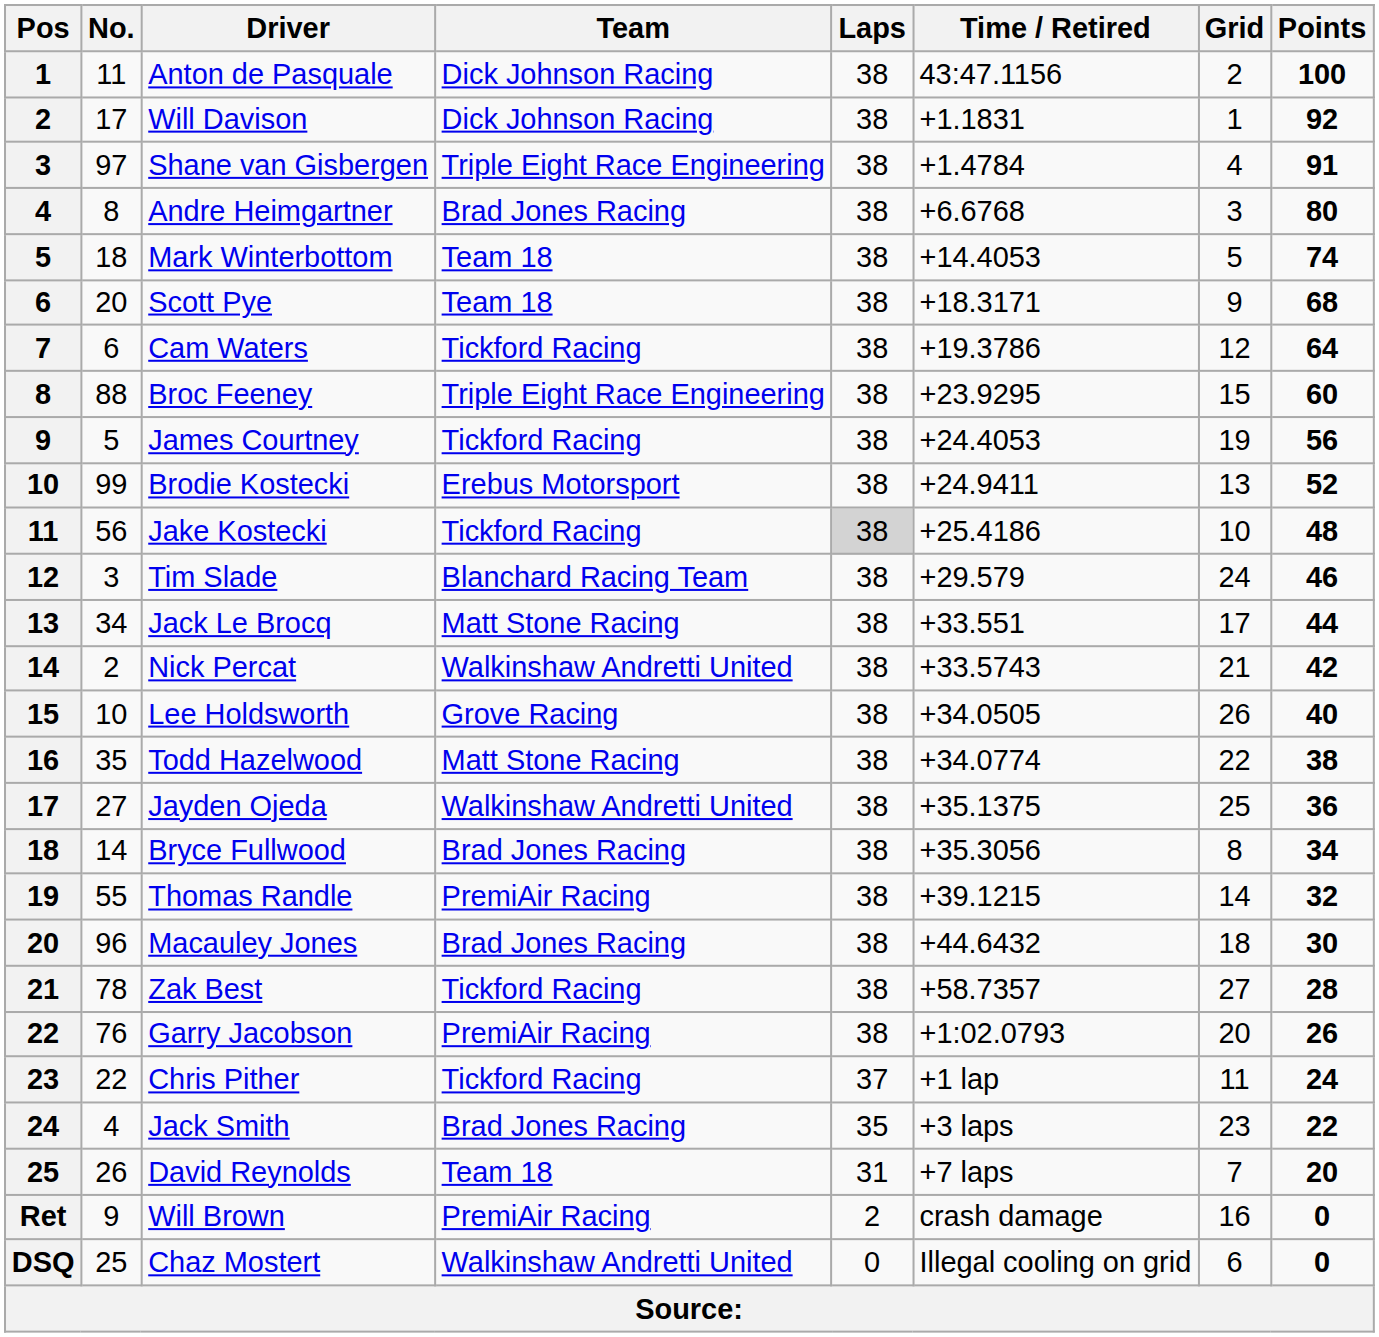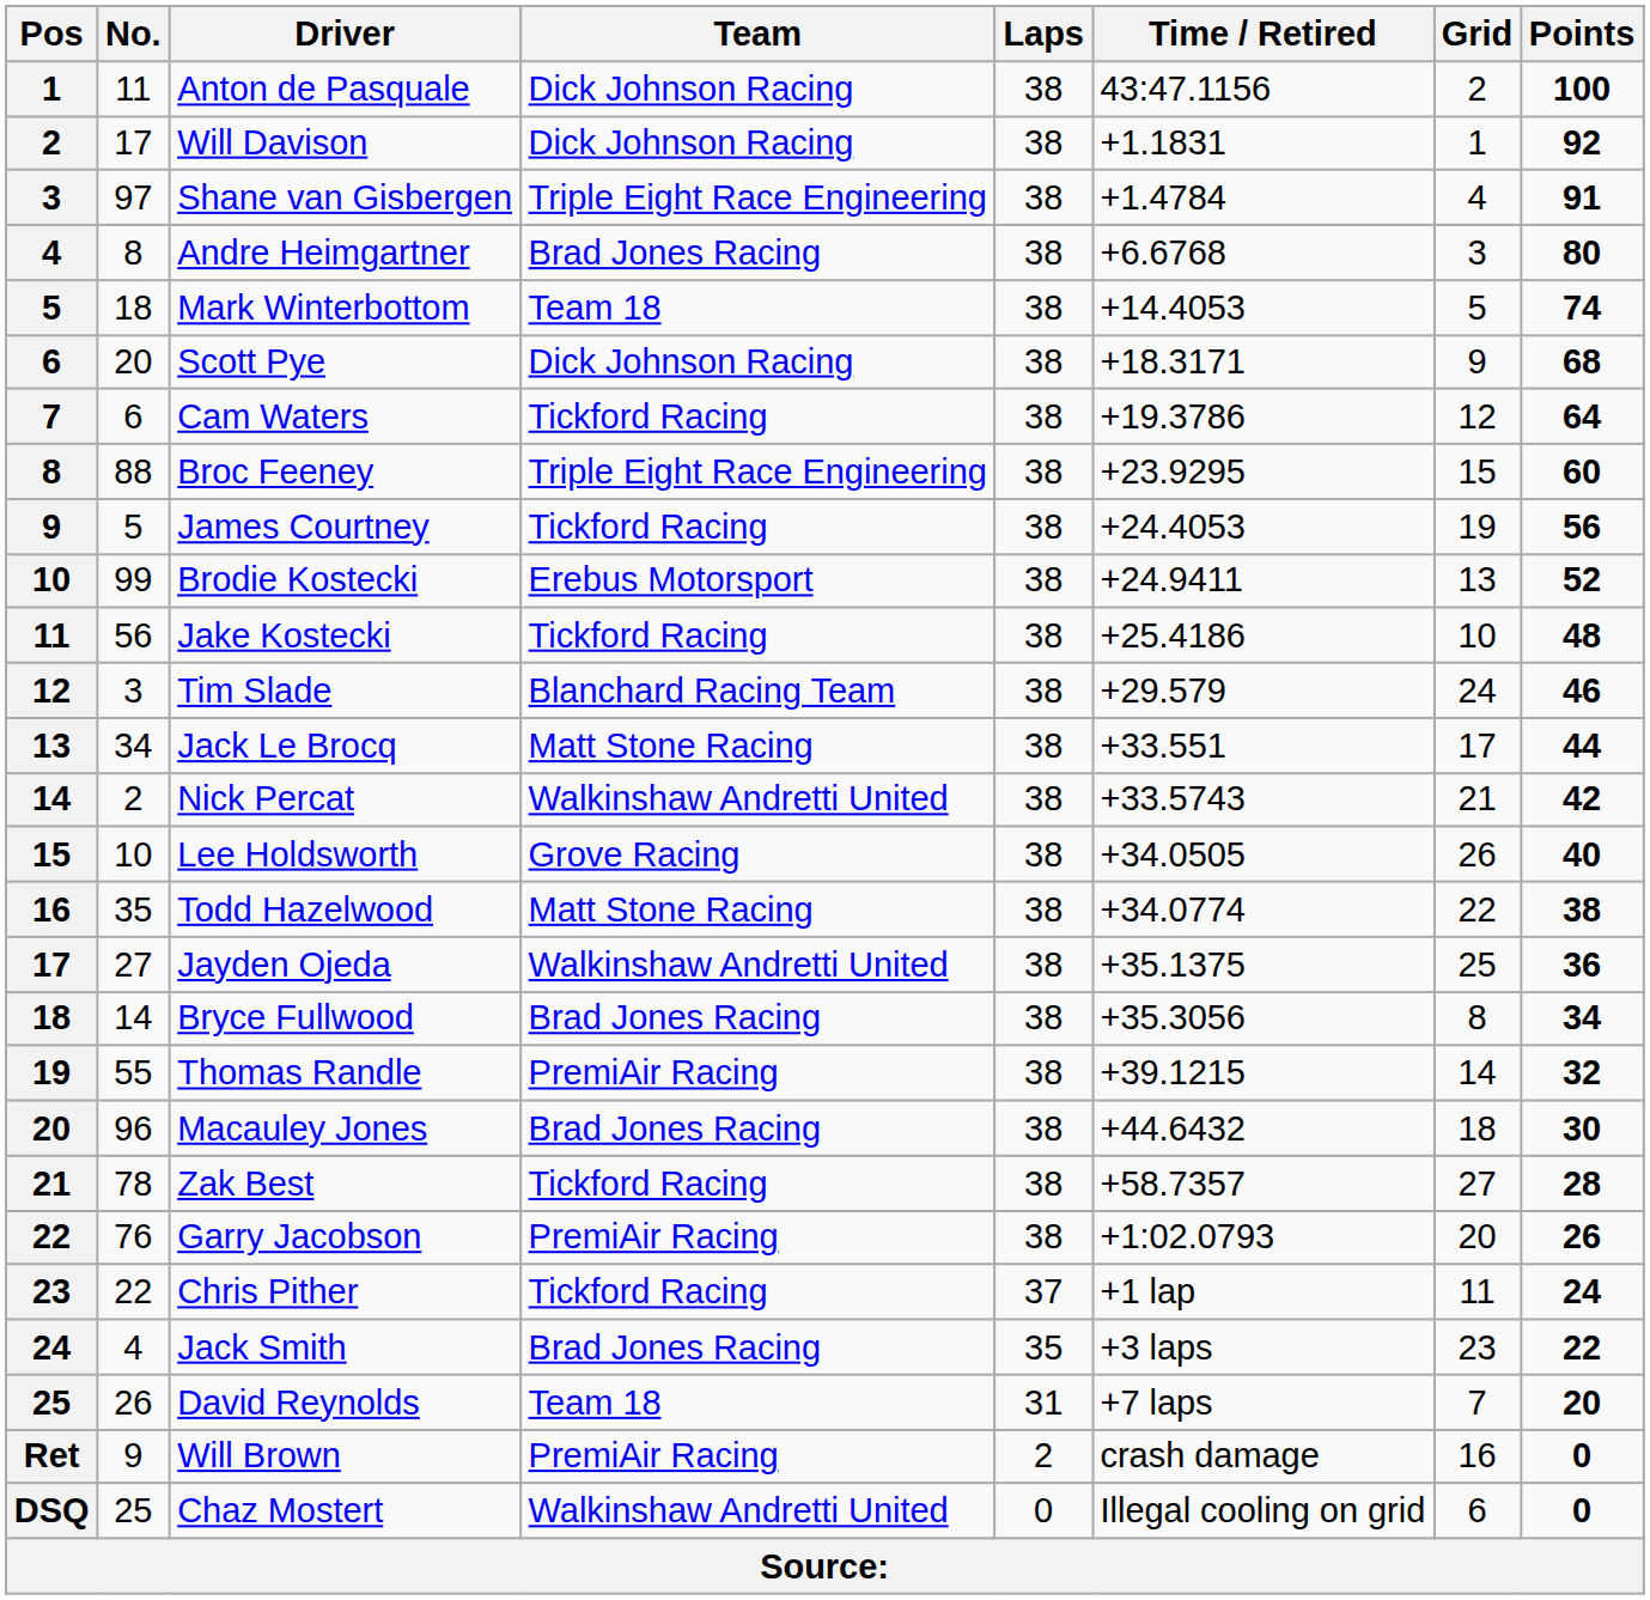Scott Pye | Team: Team 18 -> Dick Johnson Racing
Jake Kostecki | Laps: lightgrey background -> no background
